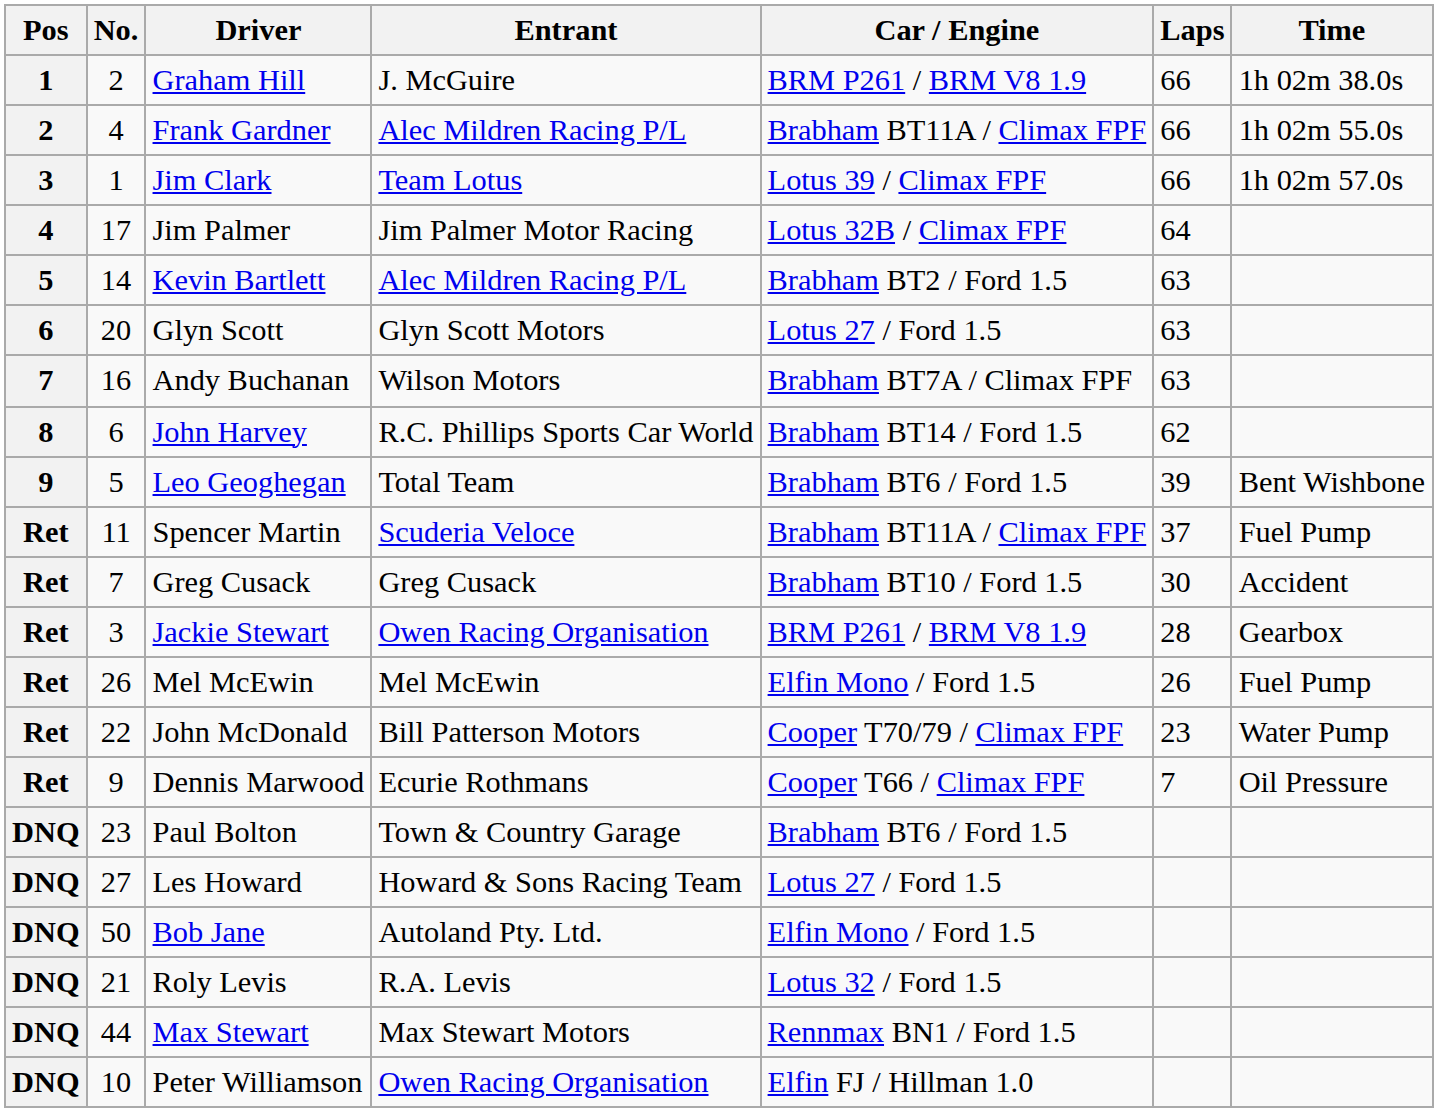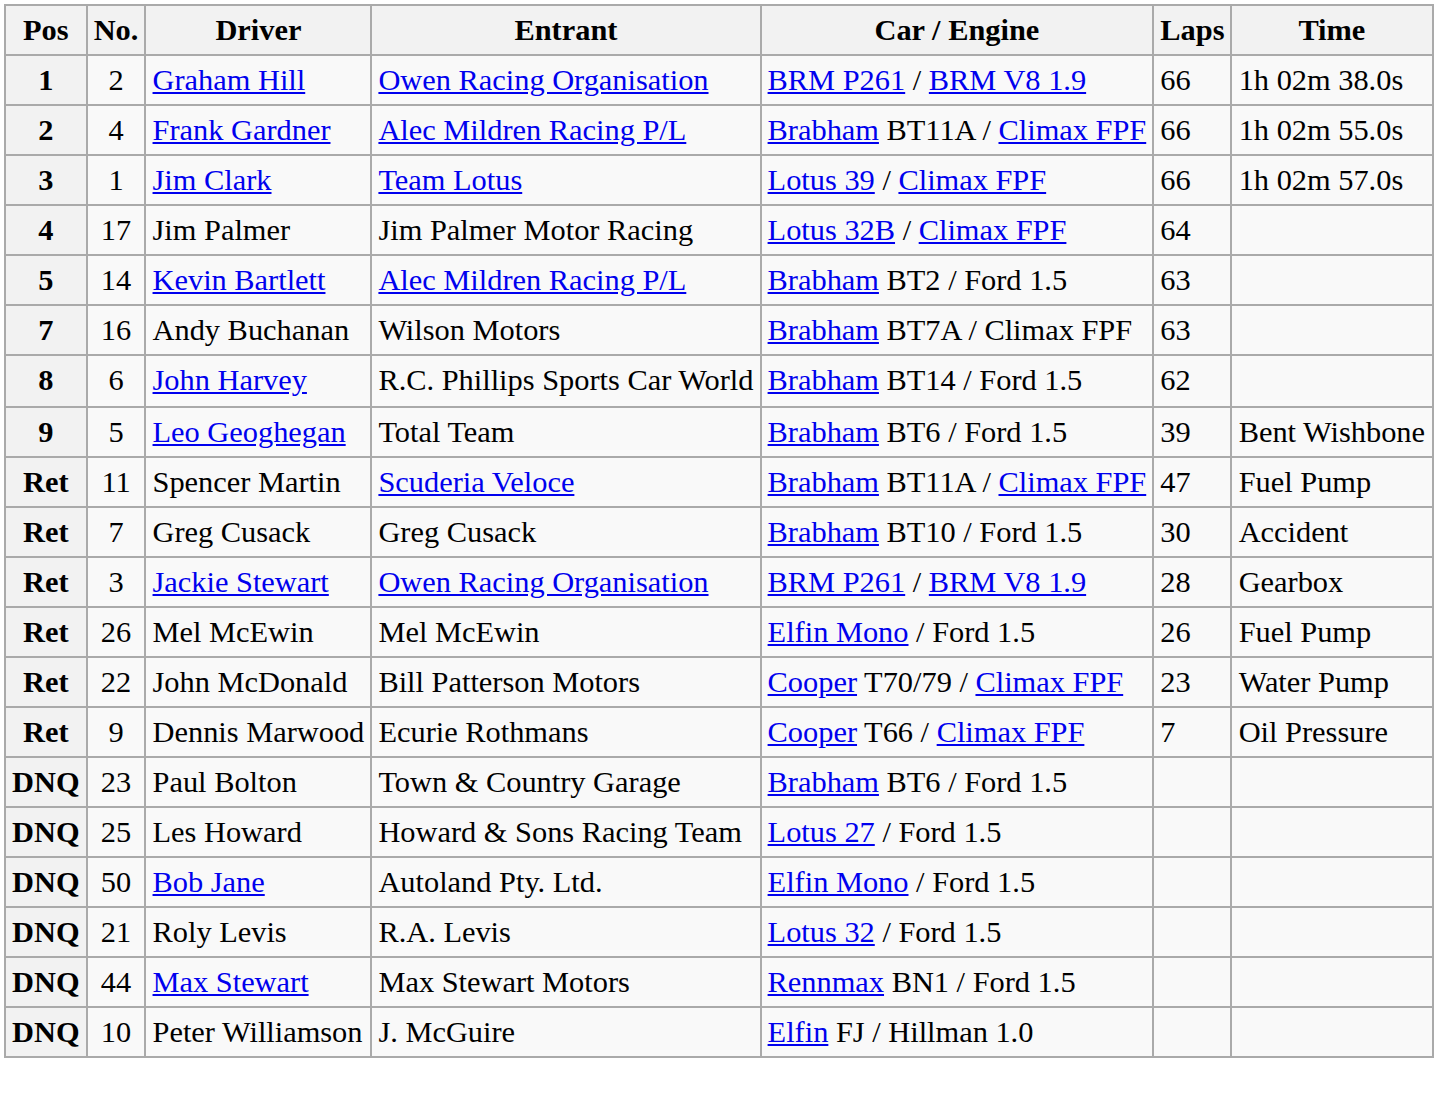Graham Hill | Entrant: J. McGuire -> Owen Racing Organisation
- row: 6 | 20 | Glyn Scott | Glyn Scott Motors | Lotus 27 / Ford 1.5 | 63
Spencer Martin | Laps: 37 -> 47
Les Howard | No.: 27 -> 25
Peter Williamson | Entrant: Owen Racing Organisation -> J. McGuire
